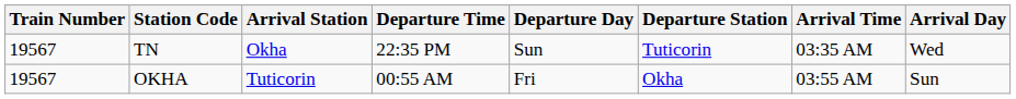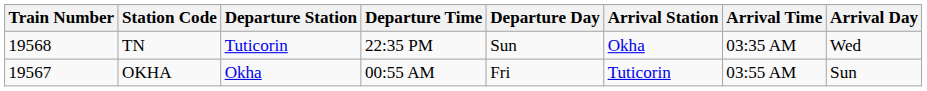columns swapped: Departure Station <-> Arrival Station
TN | Train Number: 19567 -> 19568
